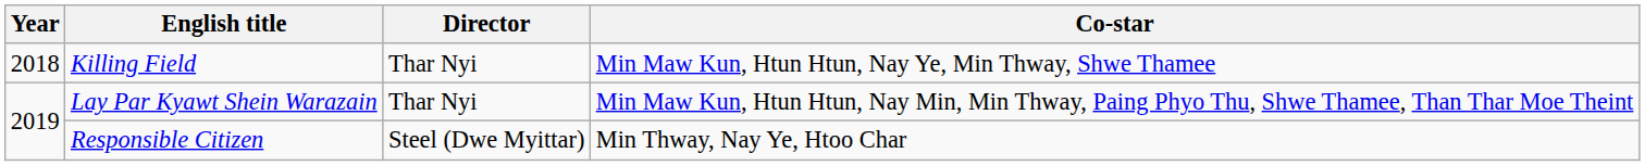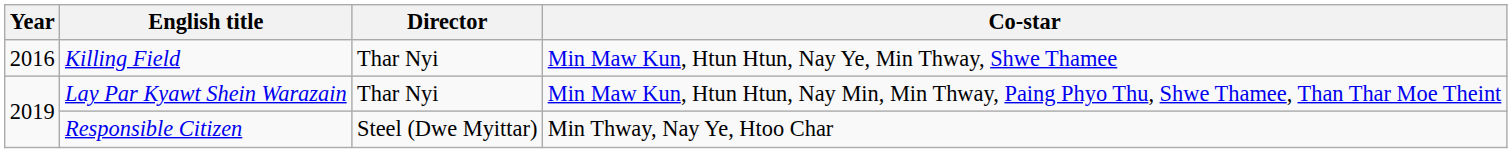Killing Field | Year: 2018 -> 2016
